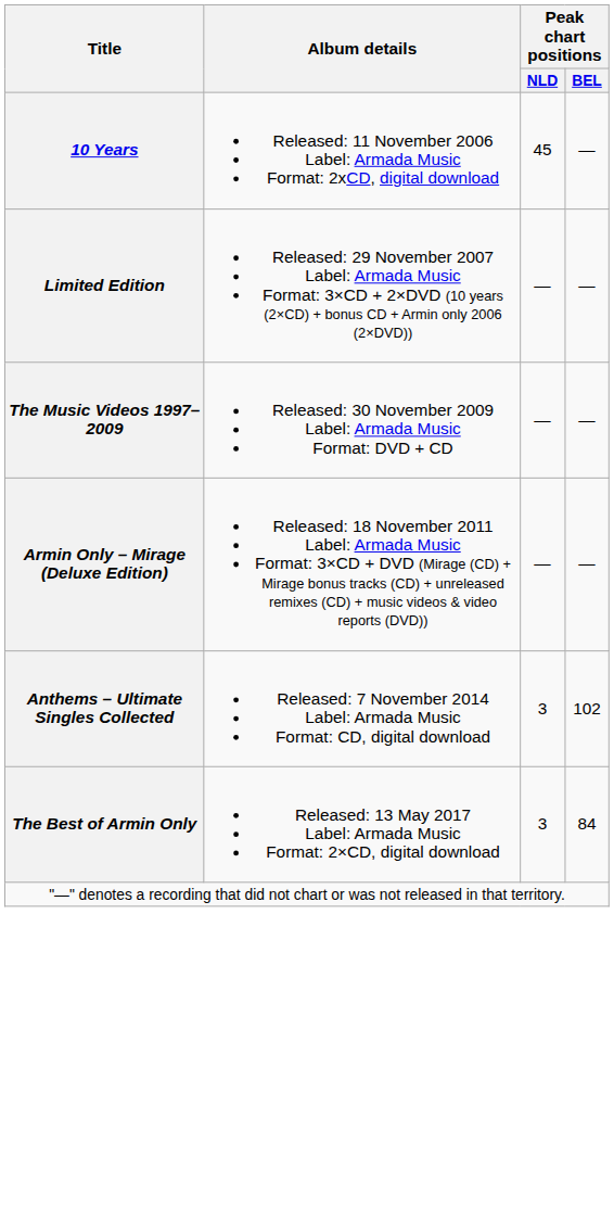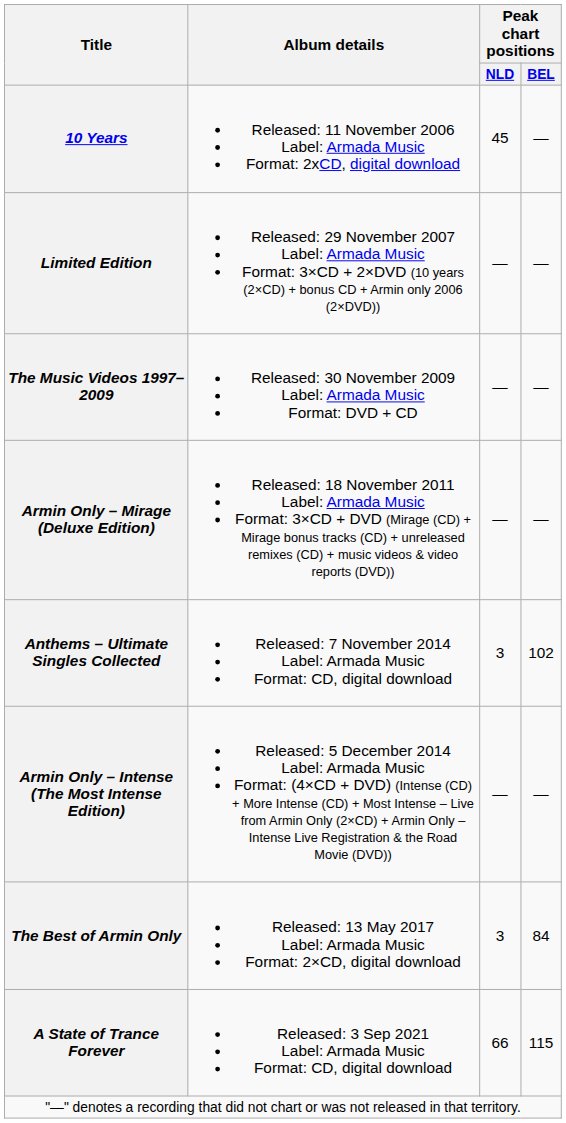+ row: Armin Only – Intense (The Most Intense Edition) | Released: 5 December 2014 Label: Armada Music Format: (4×CD + DVD) (Intense (CD) + More Intense (CD) + Most Intense – Live from Armin Only (2×CD) + Armin Only – Intense Live Registration & the Road Movie (DVD)) | — | —
+ row: A State of Trance Forever | Released: 3 Sep 2021 Label: Armada Music Format: CD, digital download | 66 | 115
